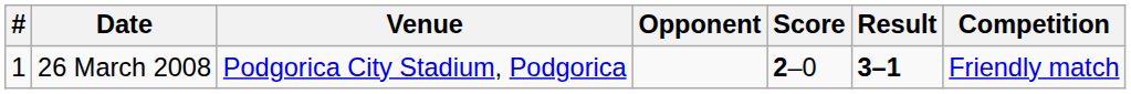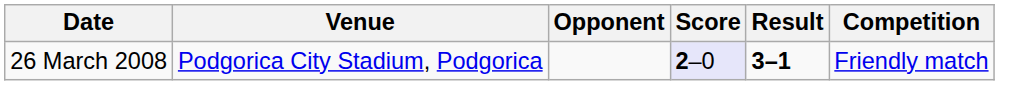- column: # | 1
26 March 2008 | Score: no background -> lavender background
